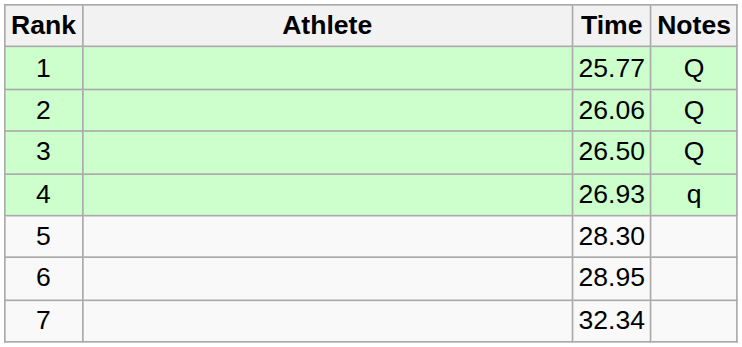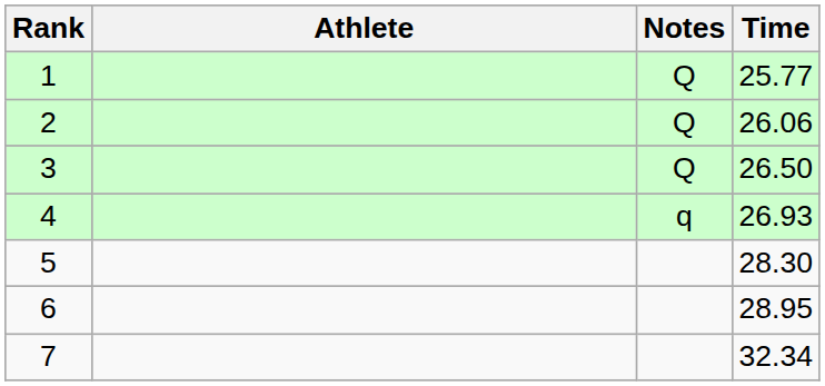columns swapped: Time <-> Notes
